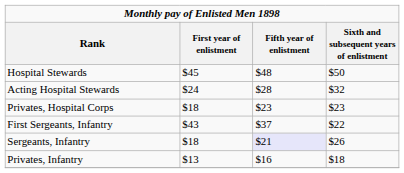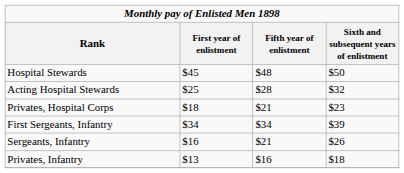Acting Hospital Stewards | First year of enlistment: $24 -> $25
Privates, Hospital Corps | Fifth year of enlistment: $23 -> $21
First Sergeants, Infantry | First year of enlistment: $43 -> $34
First Sergeants, Infantry | Fifth year of enlistment: $37 -> $34
First Sergeants, Infantry | Sixth and subsequent years of enlistment: $22 -> $39
Sergeants, Infantry | First year of enlistment: $18 -> $16
Sergeants, Infantry | Fifth year of enlistment: lavender background -> no background
